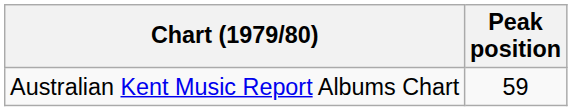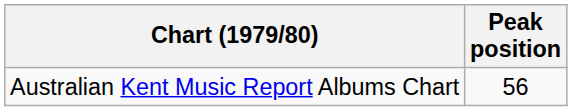Australian Kent Music Report Albums Chart | Peak position: 59 -> 56
